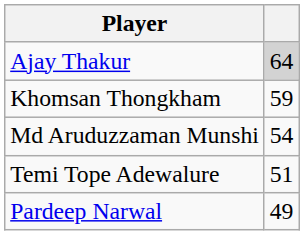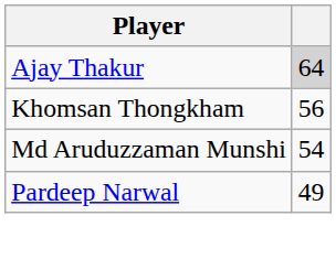Khomsan Thongkham | column 2: 59 -> 56
- row: Temi Tope Adewalure | 51
